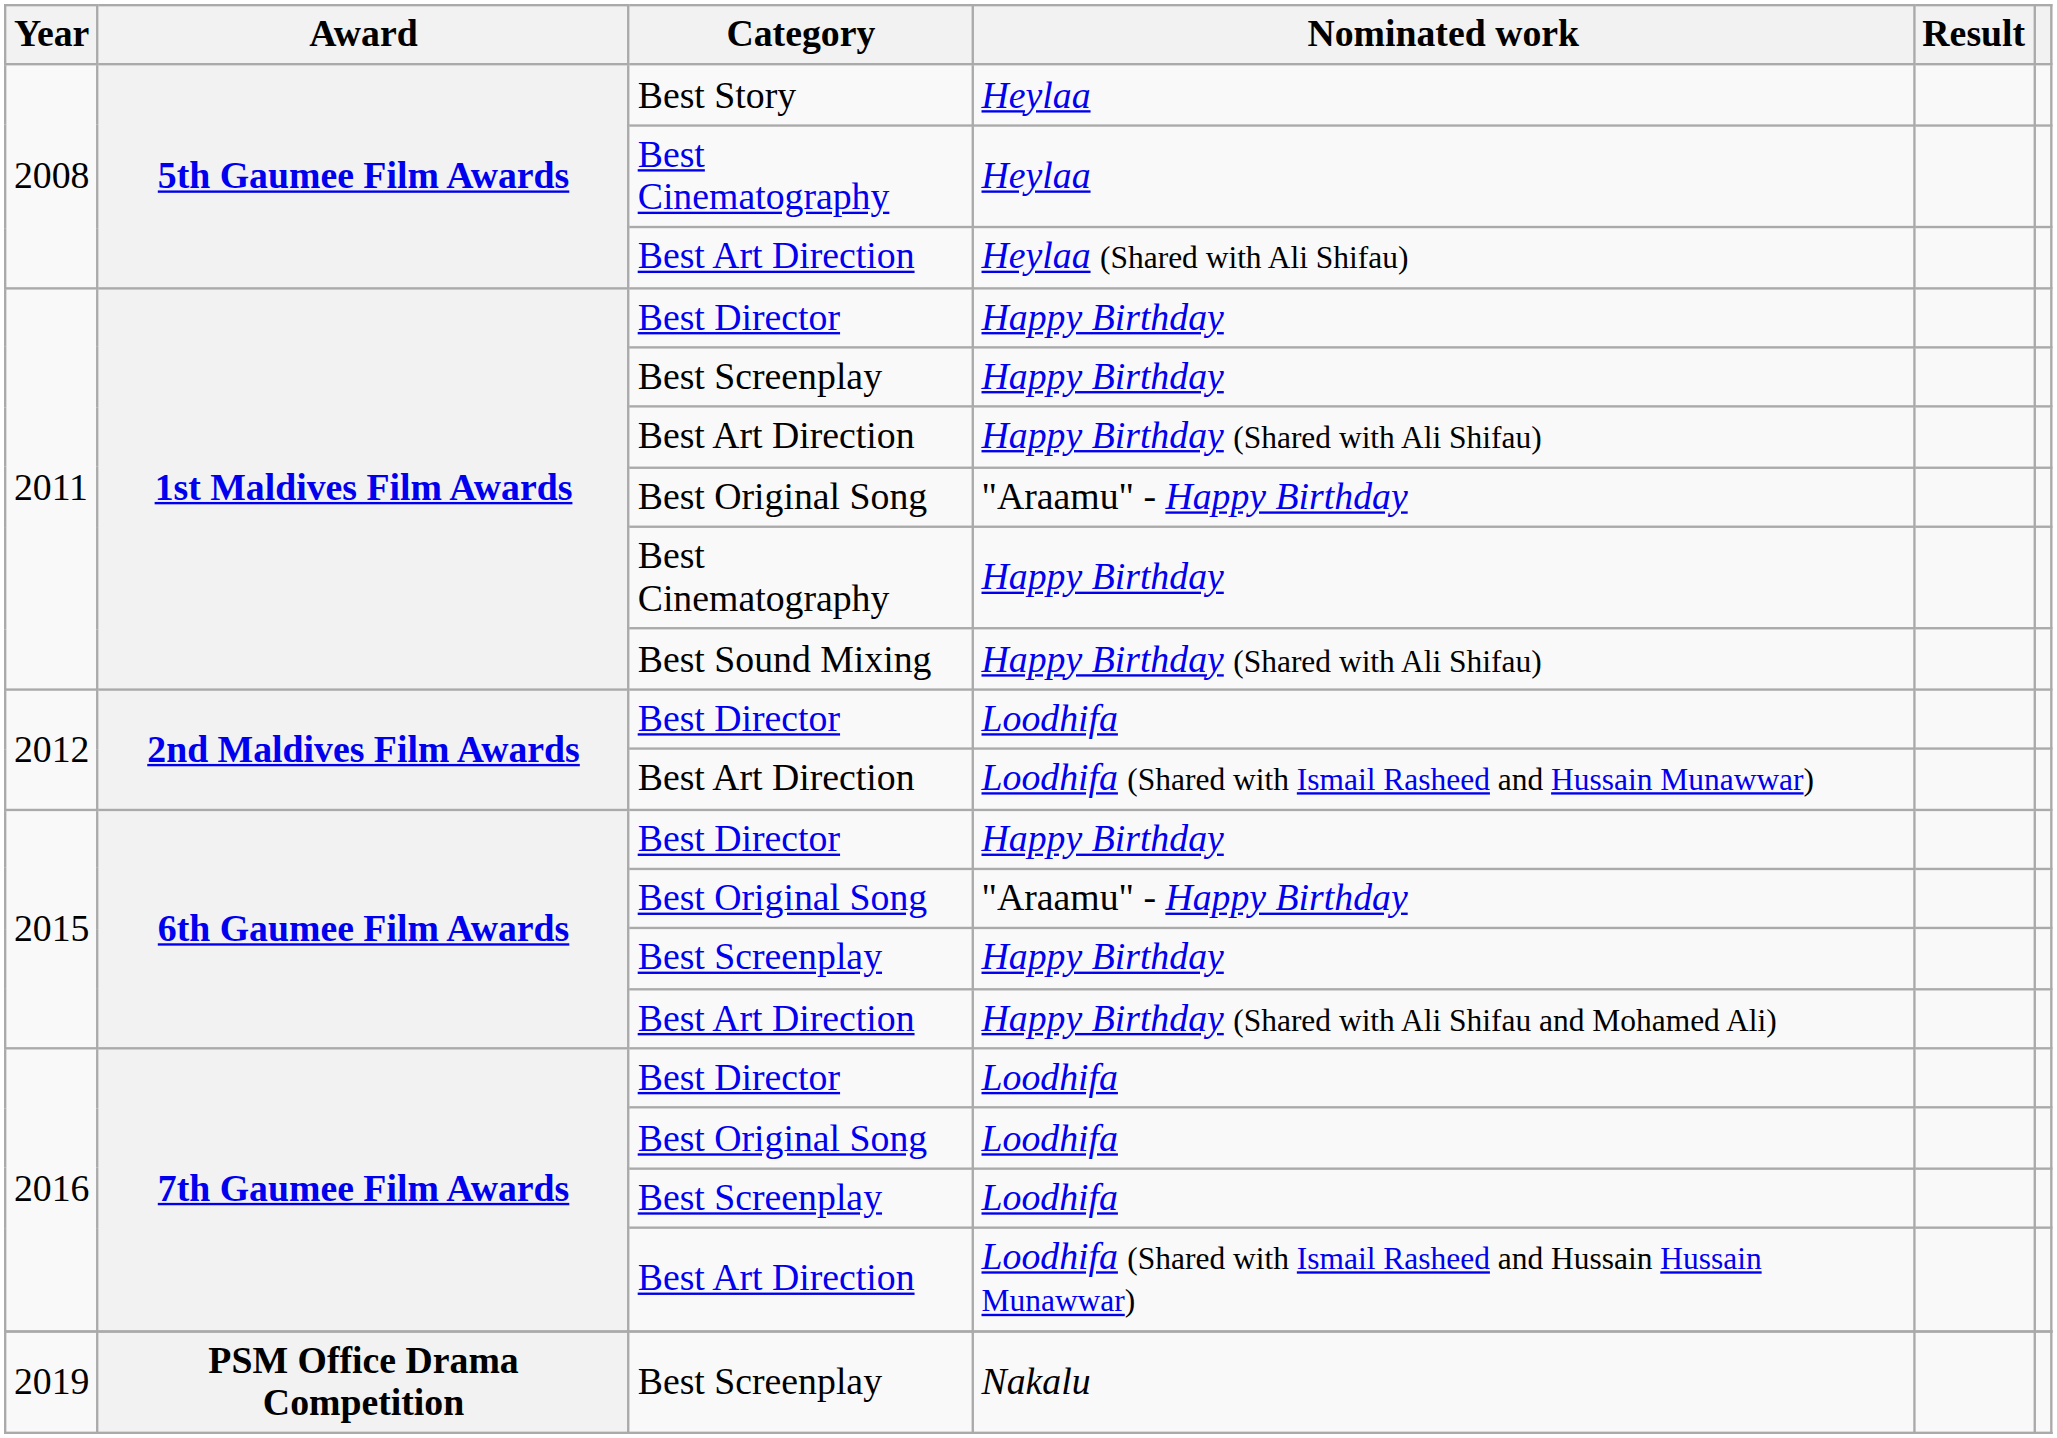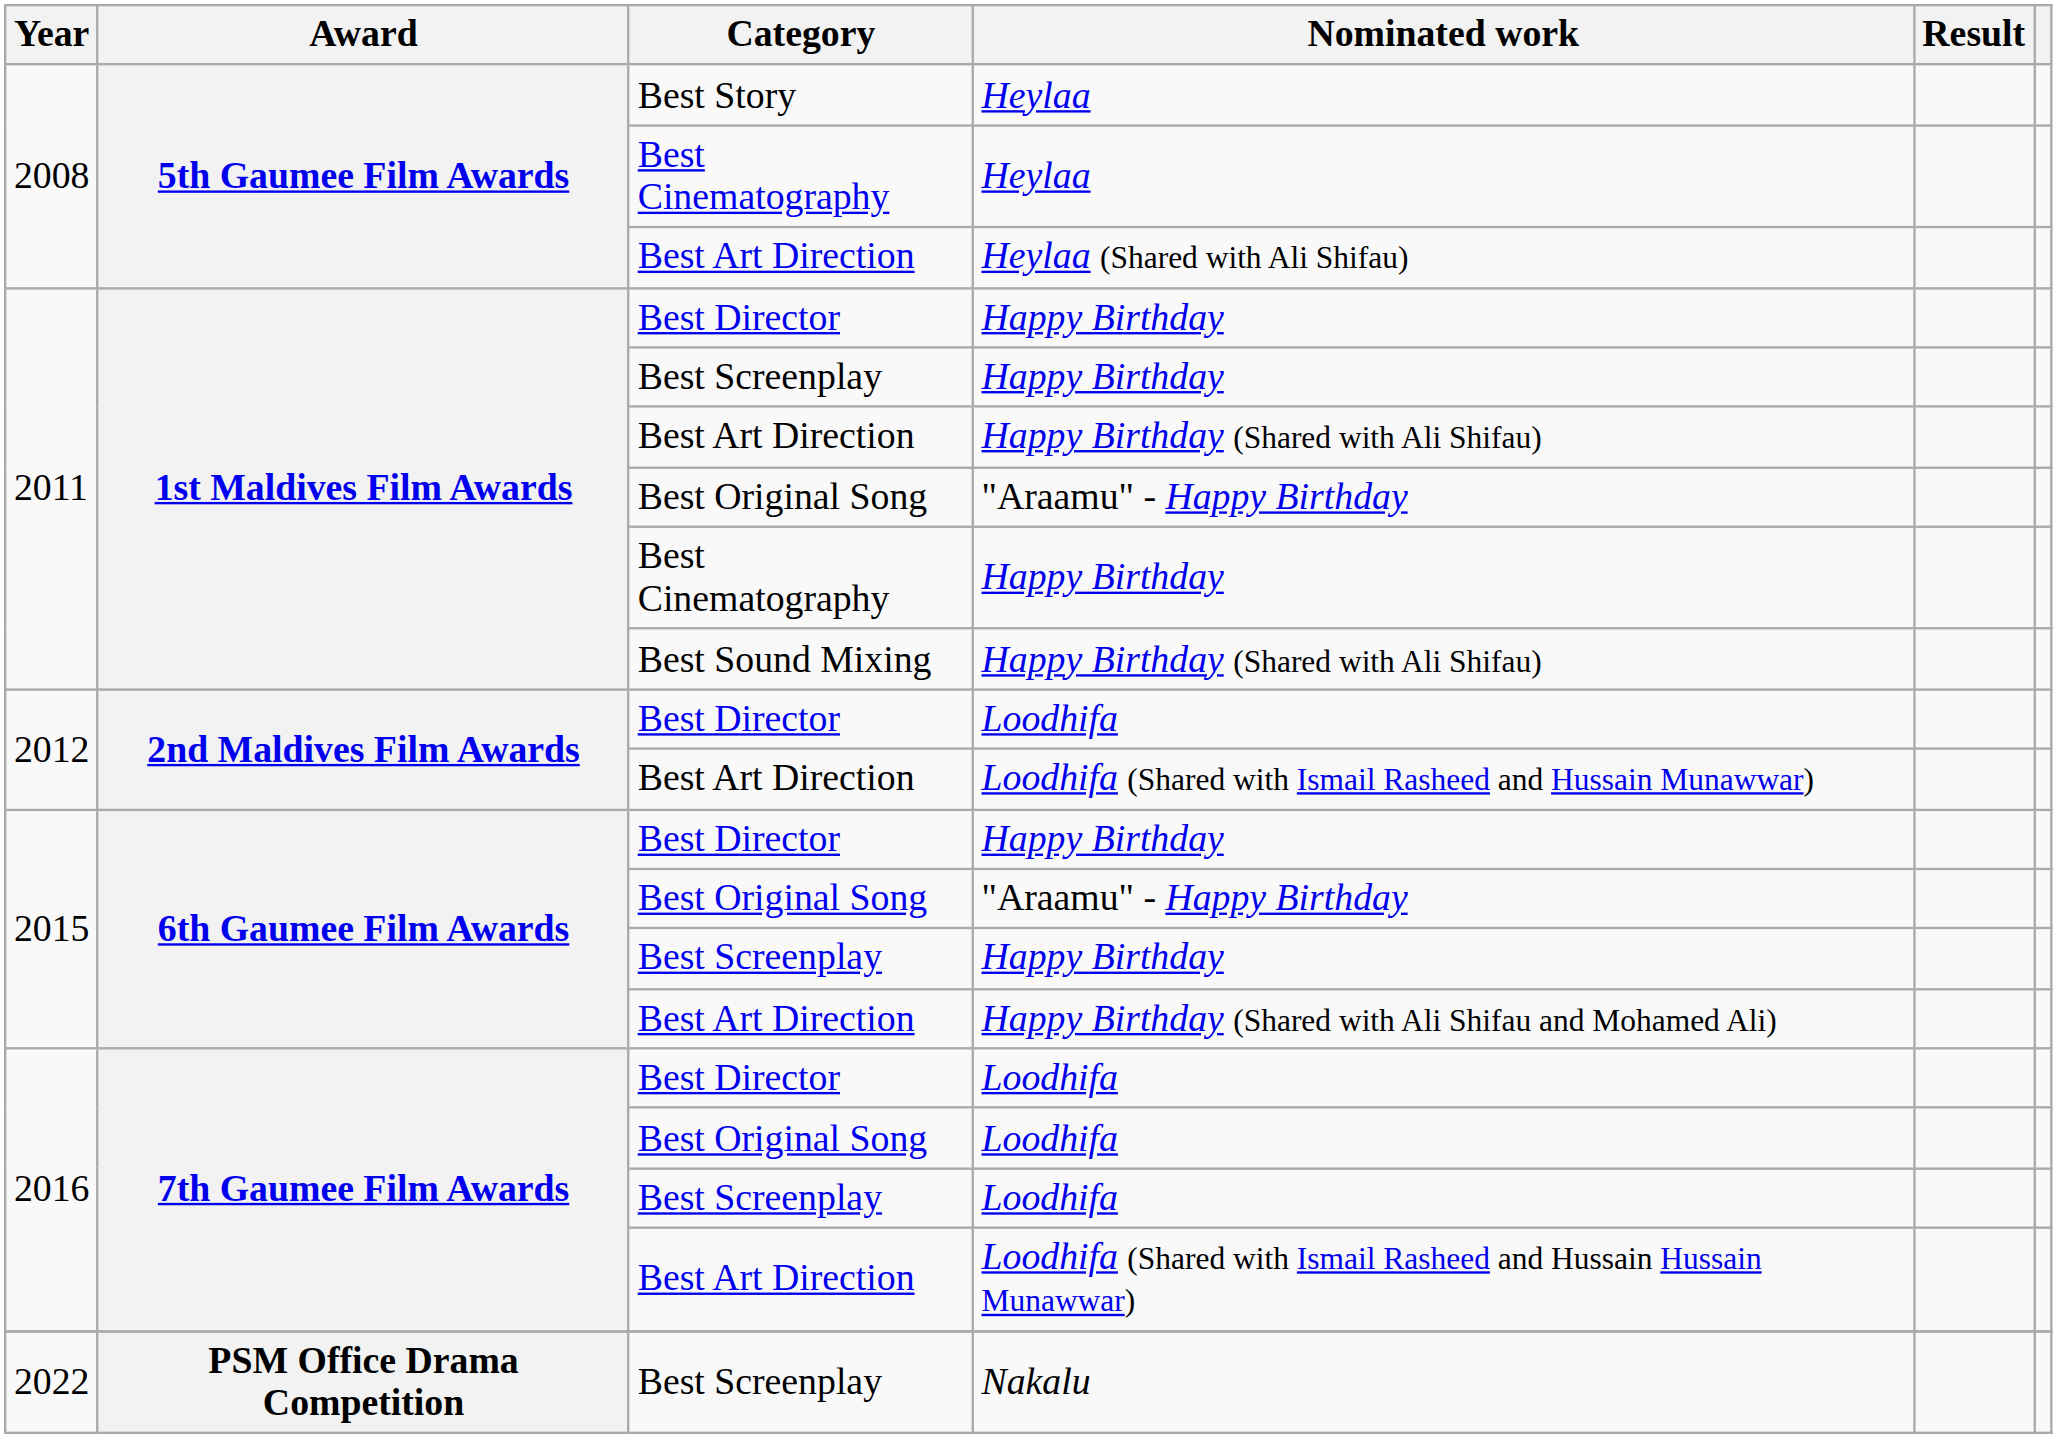Nakalu | Year: 2019 -> 2022
